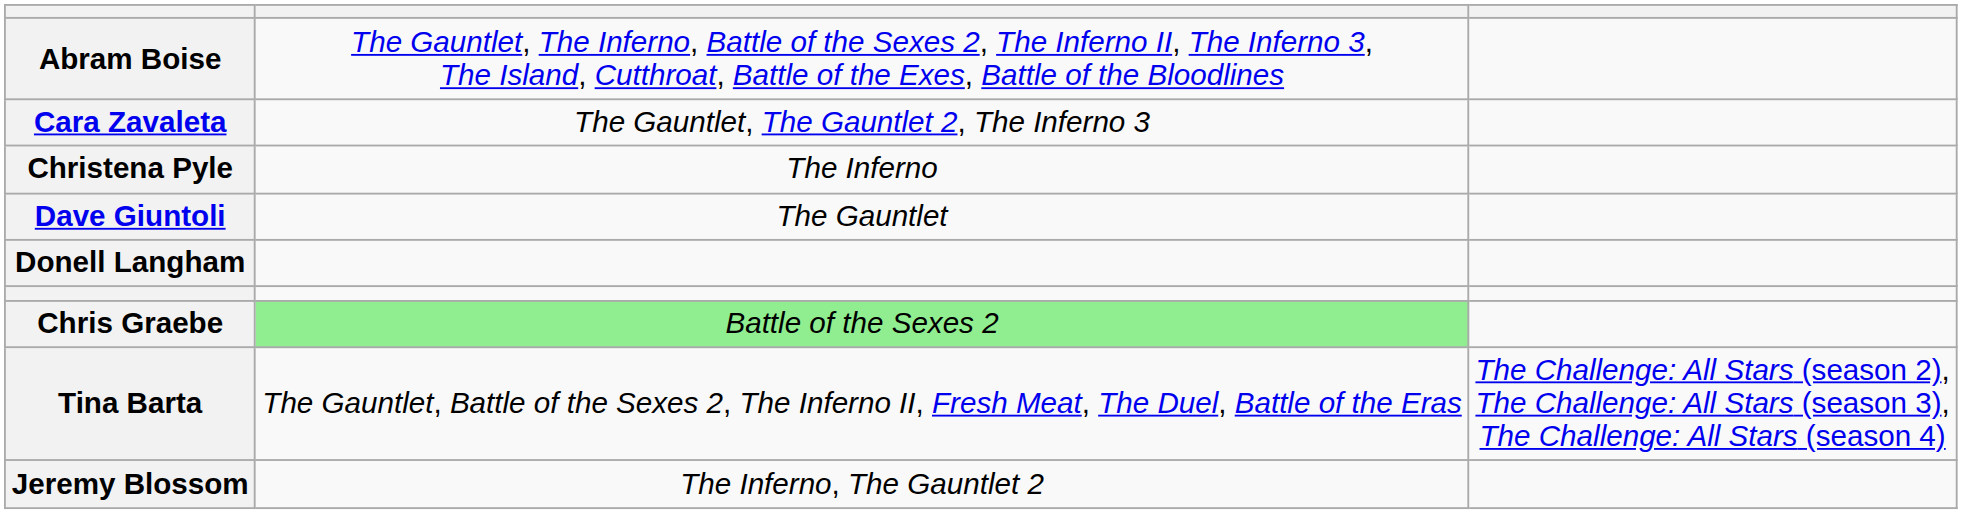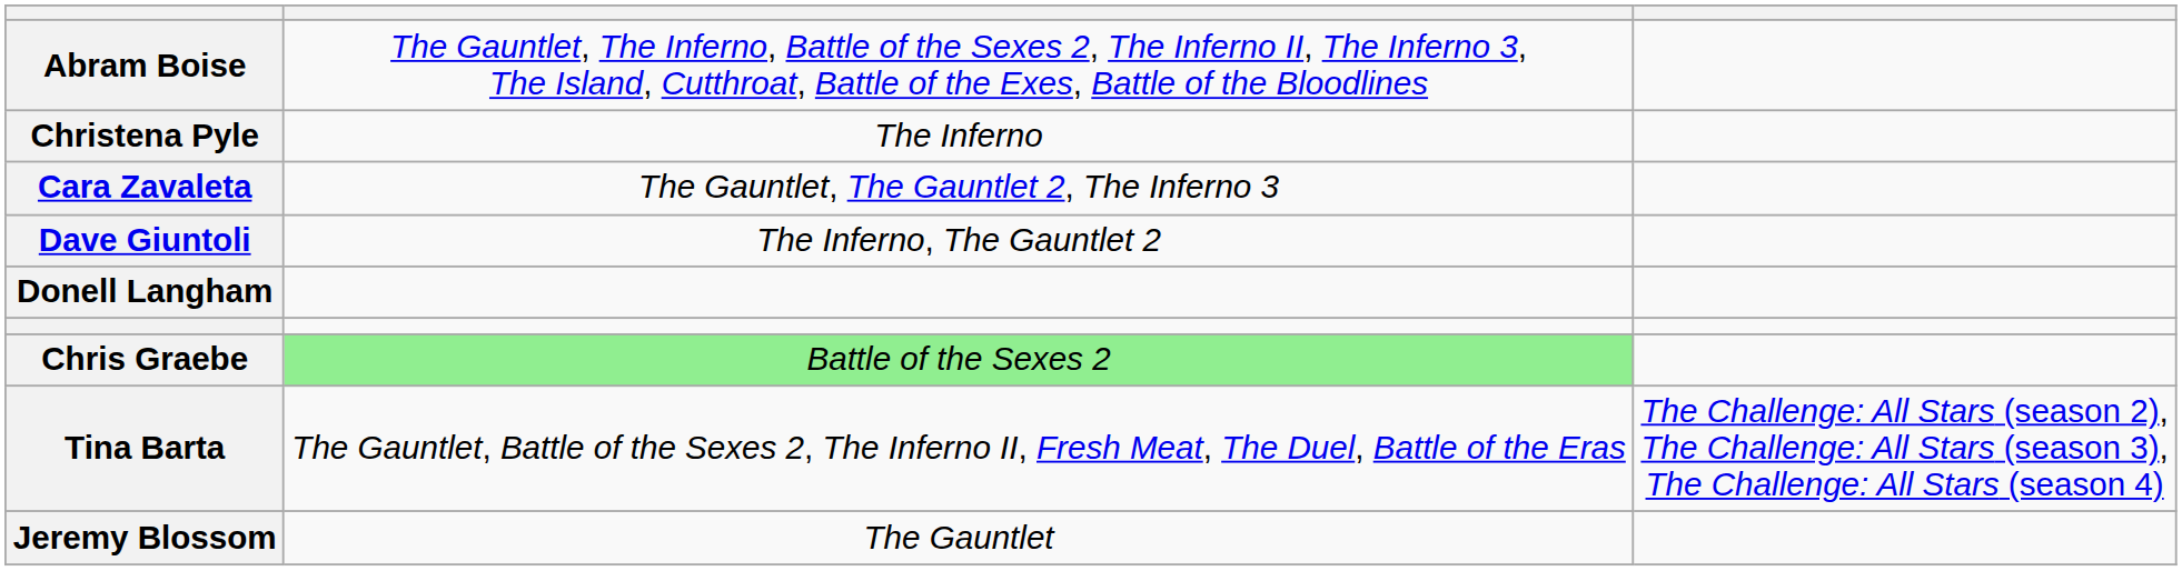rows swapped: Cara Zavaleta <-> Christena Pyle
Dave Giuntoli | column 2: The Gauntlet -> The Inferno, The Gauntlet 2
Jeremy Blossom | column 2: The Inferno, The Gauntlet 2 -> The Gauntlet
